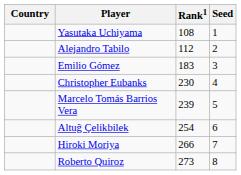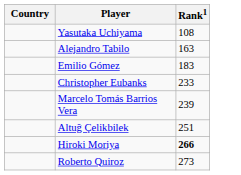- column: Seed | 1 | 2 | 3 | 4 | 5 | 6 | 7 | 8
Alejandro Tabilo | Rank1: 112 -> 163
Christopher Eubanks | Rank1: 230 -> 233
Altuğ Çelikbilek | Rank1: 254 -> 251
Hiroki Moriya | Rank1: normal -> bold
